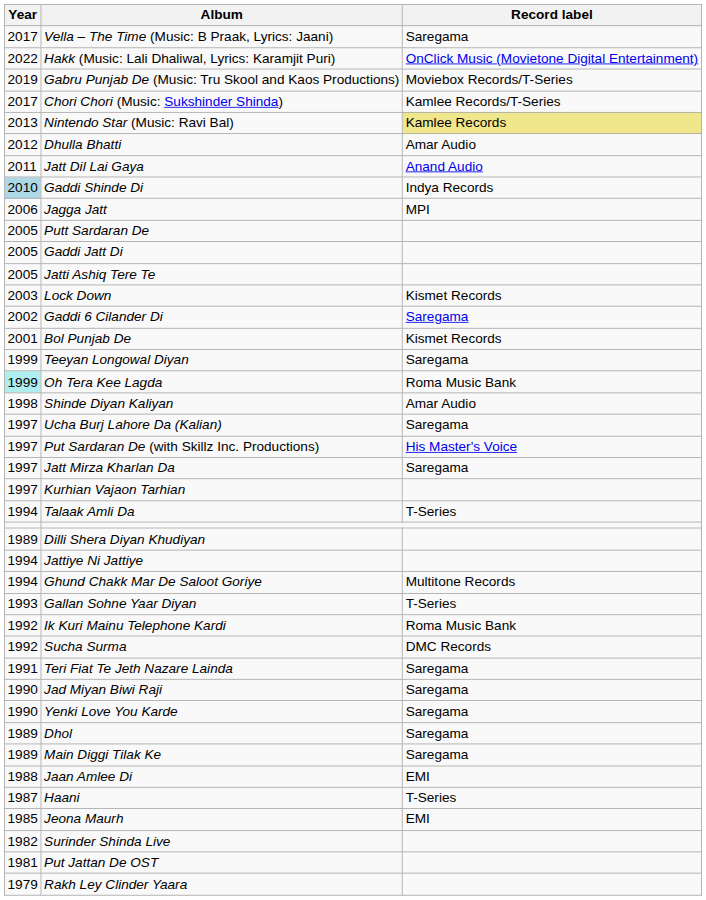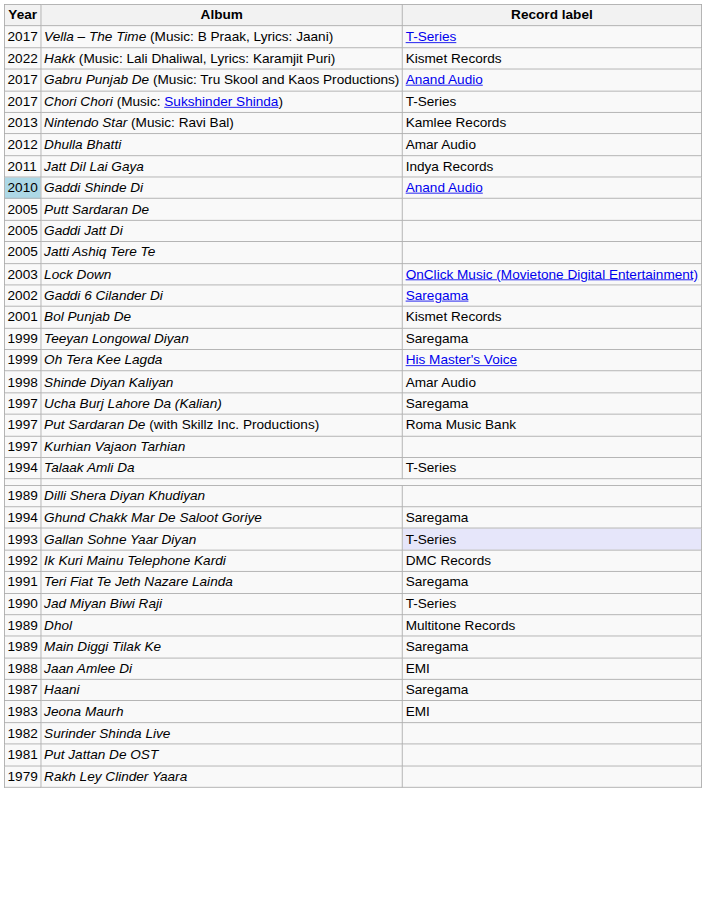Vella – The Time (Music: B Praak, Lyrics: Jaani) | Record label: Saregama -> T-Series
Hakk (Music: Lali Dhaliwal, Lyrics: Karamjit Puri) | Record label: OnClick Music (Movietone Digital Entertainment) -> Kismet Records
Gabru Punjab De (Music: Tru Skool and Kaos Productions) | Year: 2019 -> 2017
Gabru Punjab De (Music: Tru Skool and Kaos Productions) | Record label: Moviebox Records/T-Series -> Anand Audio
Chori Chori (Music: Sukshinder Shinda) | Record label: Kamlee Records/T-Series -> T-Series
Nintendo Star (Music: Ravi Bal) | Record label: khaki background -> no background
Jatt Dil Lai Gaya | Record label: Anand Audio -> Indya Records
Gaddi Shinde Di | Record label: Indya Records -> Anand Audio
- row: 2006 | Jagga Jatt | MPI
Lock Down | Record label: Kismet Records -> OnClick Music (Movietone Digital Entertainment)
Oh Tera Kee Lagda | Year: paleturquoise background -> no background
Oh Tera Kee Lagda | Record label: Roma Music Bank -> His Master's Voice
Put Sardaran De (with Skillz Inc. Productions) | Record label: His Master's Voice -> Roma Music Bank
- row: 1997 | Jatt Mirza Kharlan Da | Saregama
- row: 1994 | Jattiye Ni Jattiye
Ghund Chakk Mar De Saloot Goriye | Record label: Multitone Records -> Saregama
Gallan Sohne Yaar Diyan | Record label: no background -> lavender background
Ik Kuri Mainu Telephone Kardi | Record label: Roma Music Bank -> DMC Records
- row: 1992 | Sucha Surma | DMC Records
Jad Miyan Biwi Raji | Record label: Saregama -> T-Series
- row: 1990 | Yenki Love You Karde | Saregama
Dhol | Record label: Saregama -> Multitone Records
Haani | Record label: T-Series -> Saregama
Jeona Maurh | Year: 1985 -> 1983
